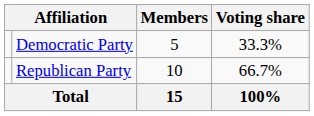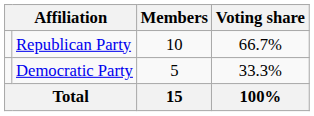rows swapped: Democratic Party <-> Republican Party
